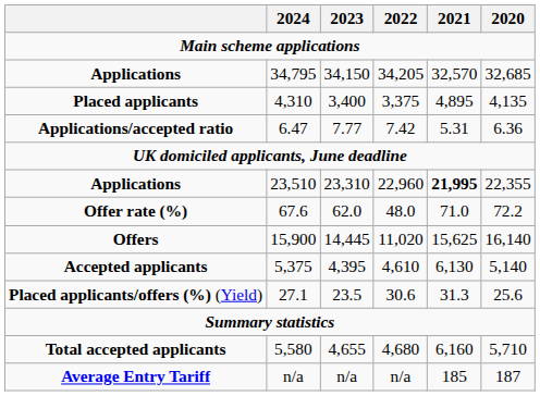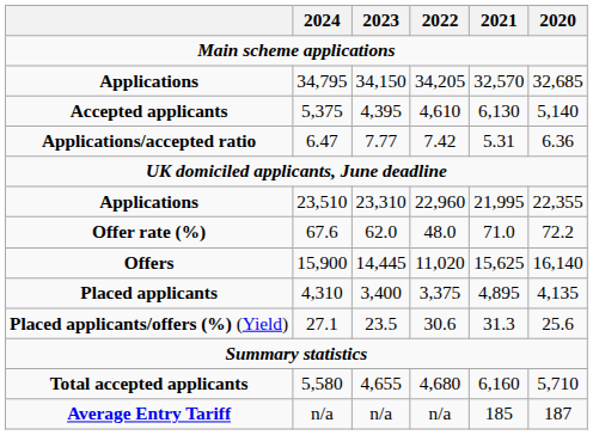rows swapped: Accepted applicants <-> Placed applicants
Applications / 23,510 | 2021: bold -> normal
